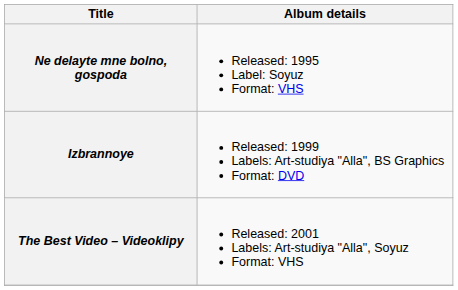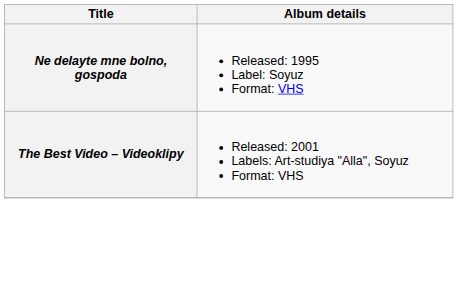- row: Izbrannoye | Released: 1999 Labels: Art-studiya "Alla", BS Graphics Format: DVD
